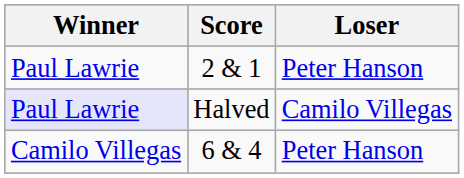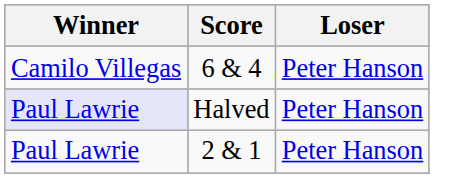rows swapped: 2 & 1 <-> 6 & 4
Halved | Loser: Camilo Villegas -> Peter Hanson
